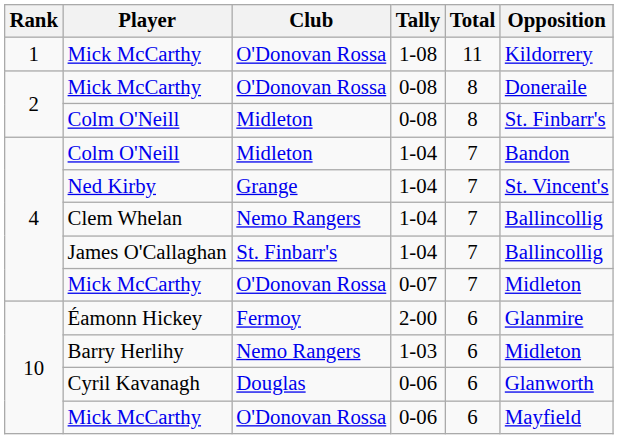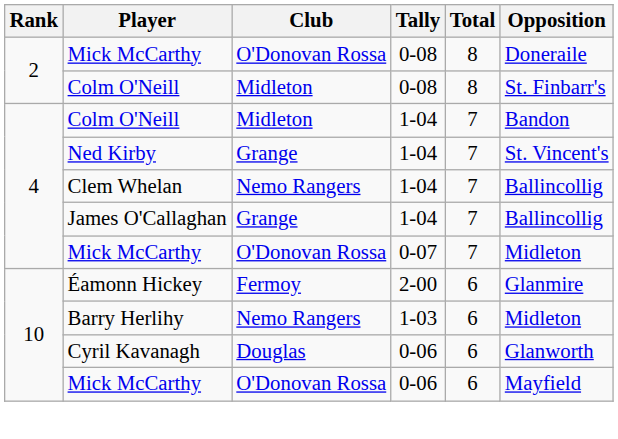- row: 1 | Mick McCarthy | O'Donovan Rossa | 1-08 | 11 | Kildorrery
James O'Callaghan | Club: St. Finbarr's -> Grange
